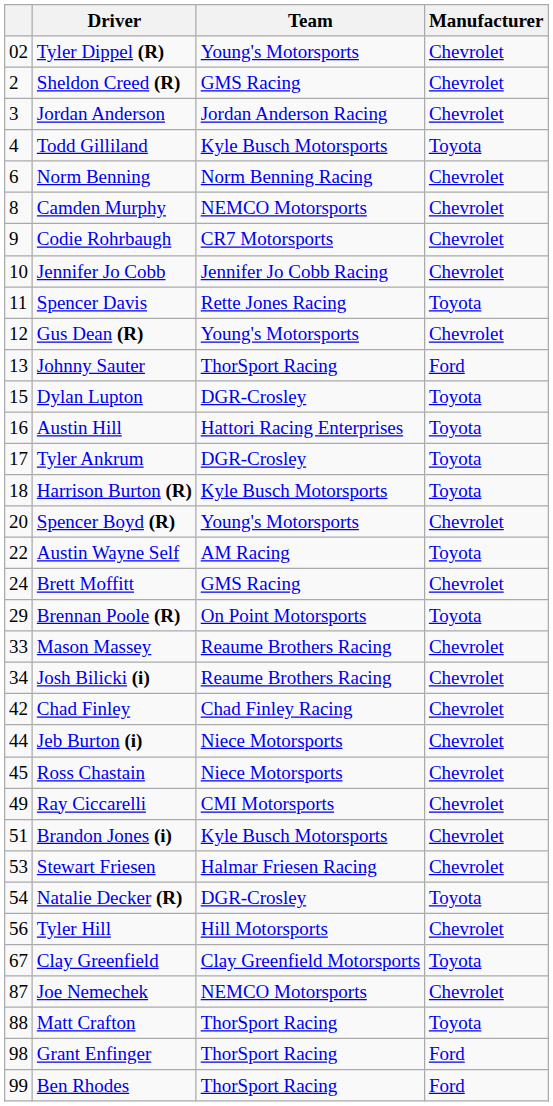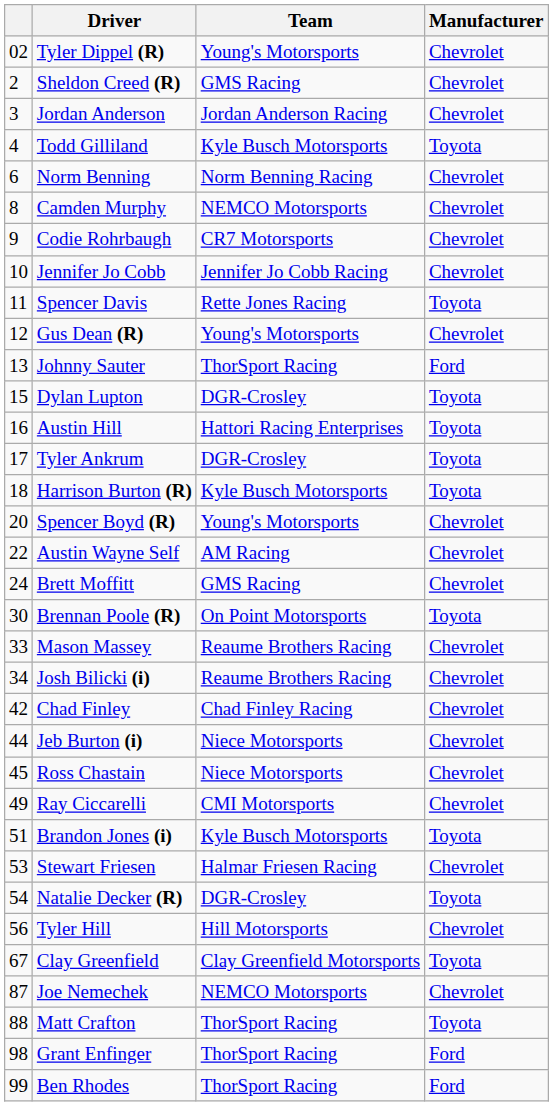Austin Wayne Self | Manufacturer: Toyota -> Chevrolet
Brennan Poole (R) | column 1: 29 -> 30
Brandon Jones (i) | Manufacturer: Chevrolet -> Toyota
